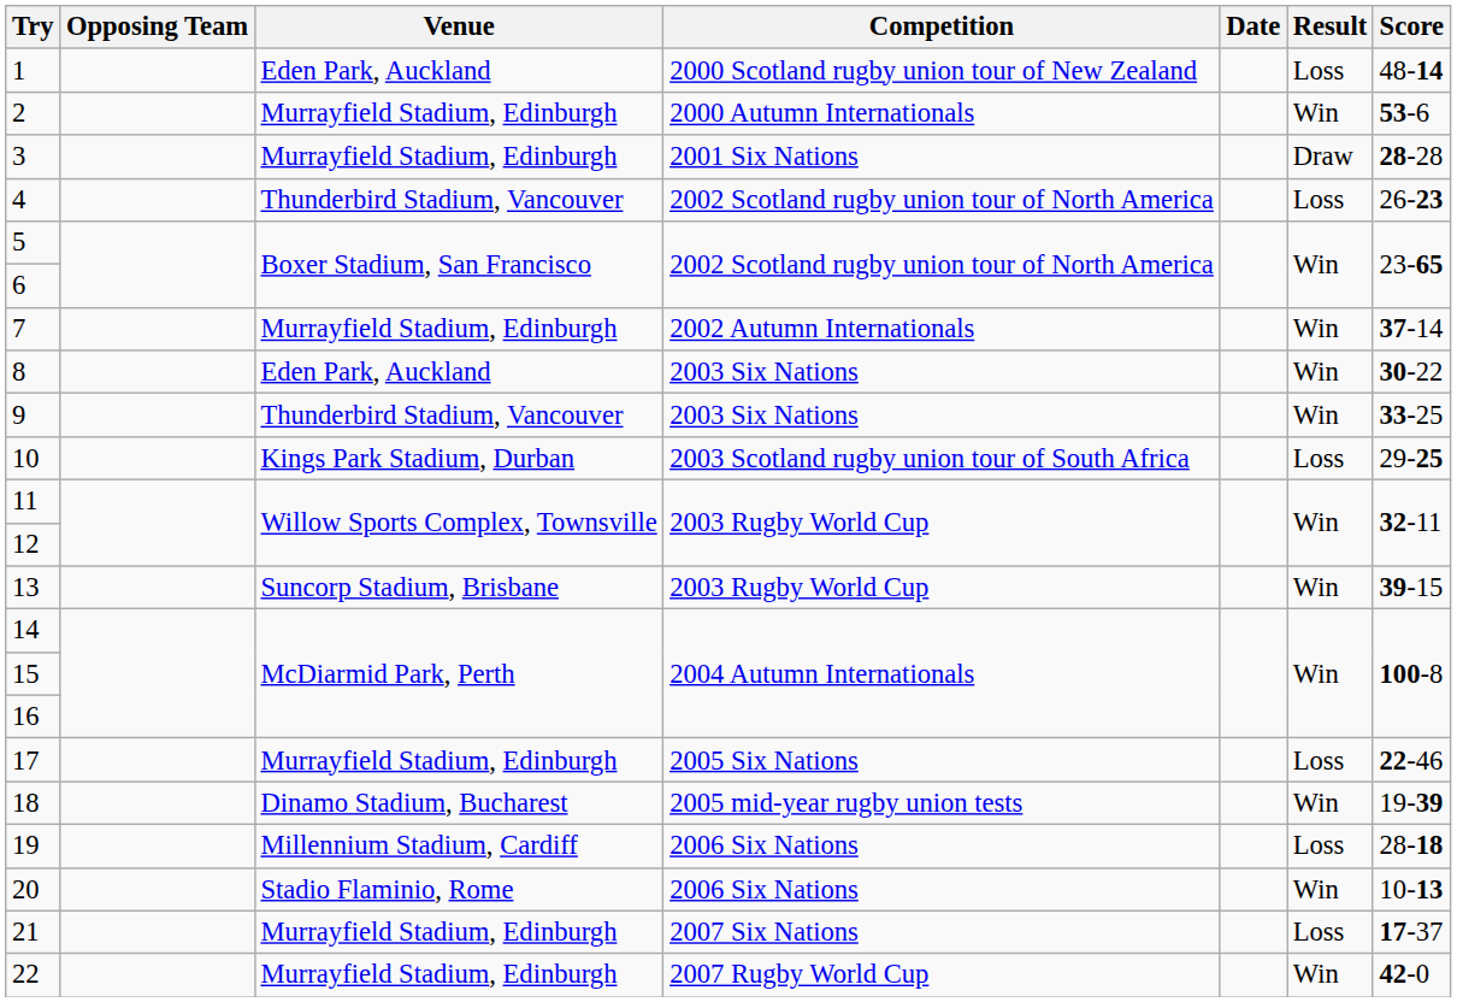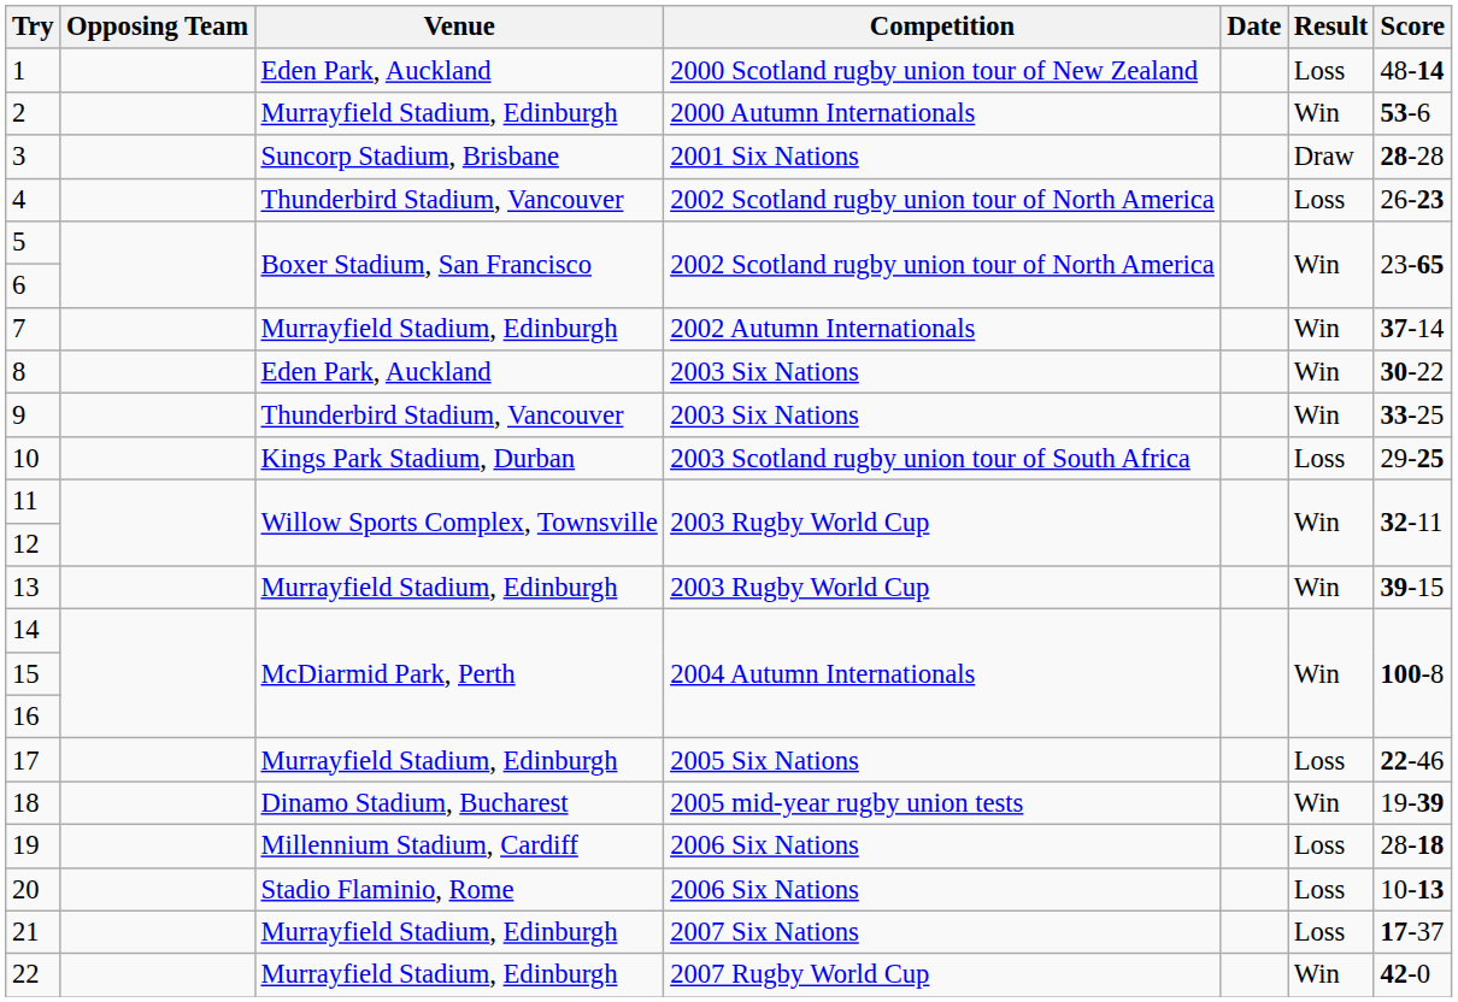3 | Venue: Murrayfield Stadium, Edinburgh -> Suncorp Stadium, Brisbane
13 | Venue: Suncorp Stadium, Brisbane -> Murrayfield Stadium, Edinburgh
20 | Result: Win -> Loss
